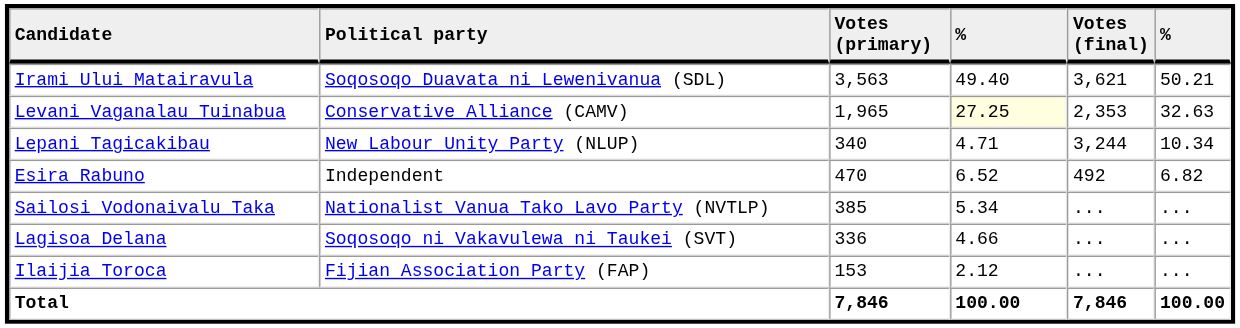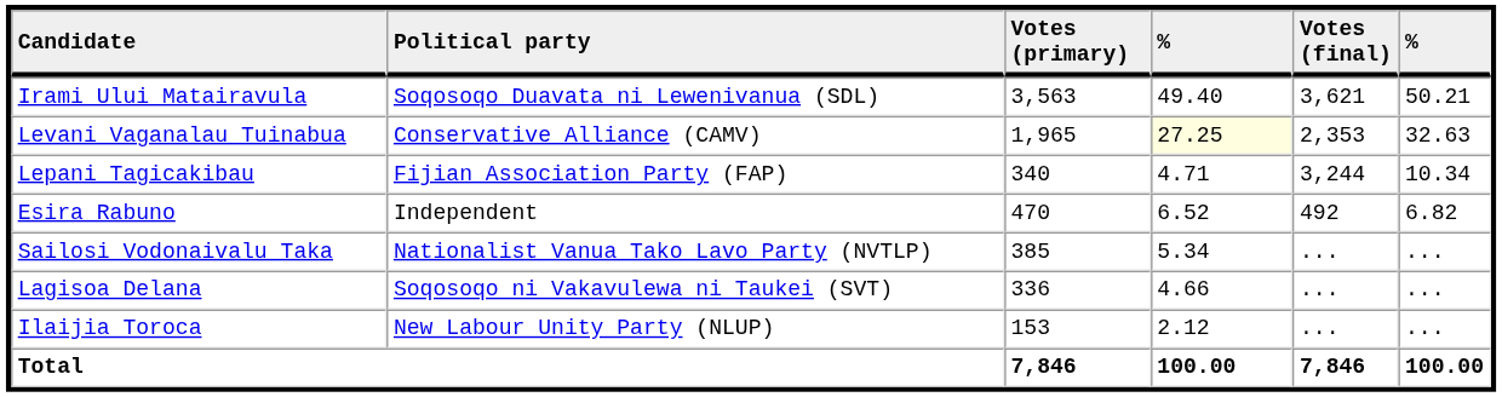Lepani Tagicakibau | Political party: New Labour Unity Party (NLUP) -> Fijian Association Party (FAP)
Ilaijia Toroca | Political party: Fijian Association Party (FAP) -> New Labour Unity Party (NLUP)
